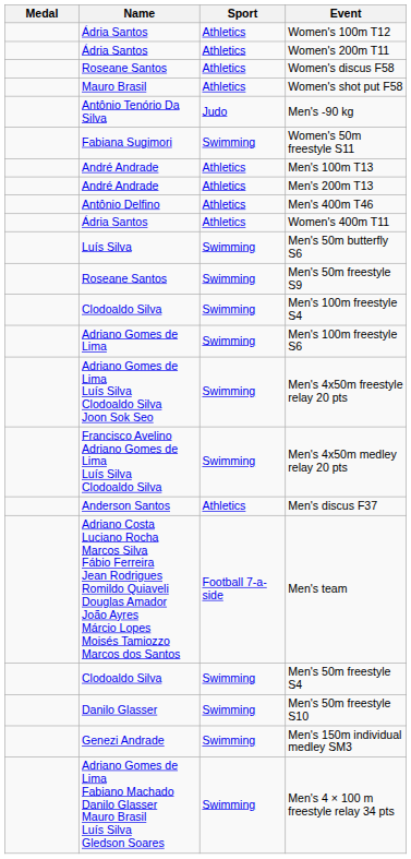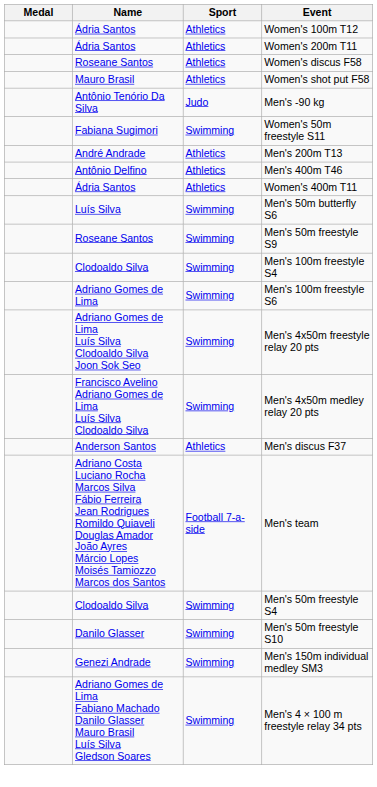- row: André Andrade | Athletics | Men's 100m T13
